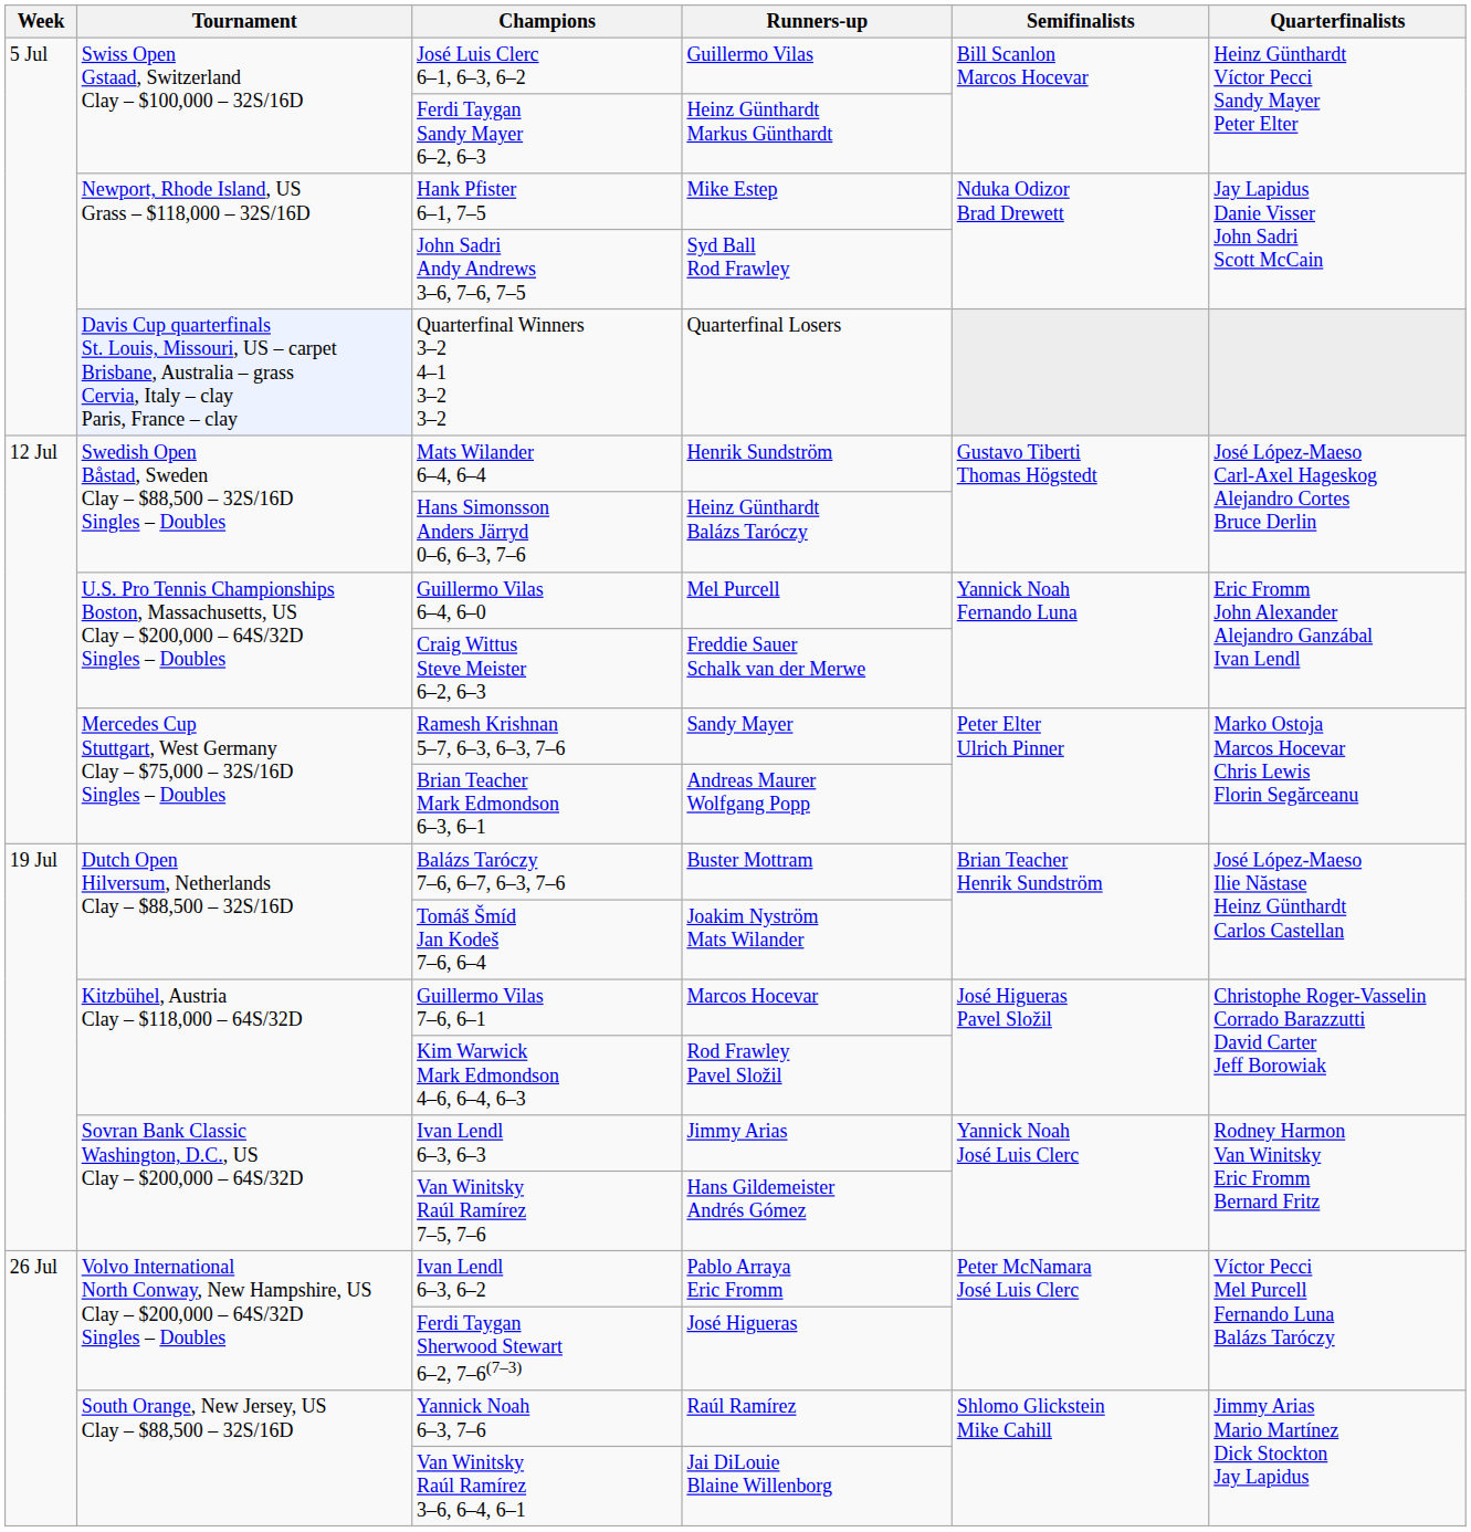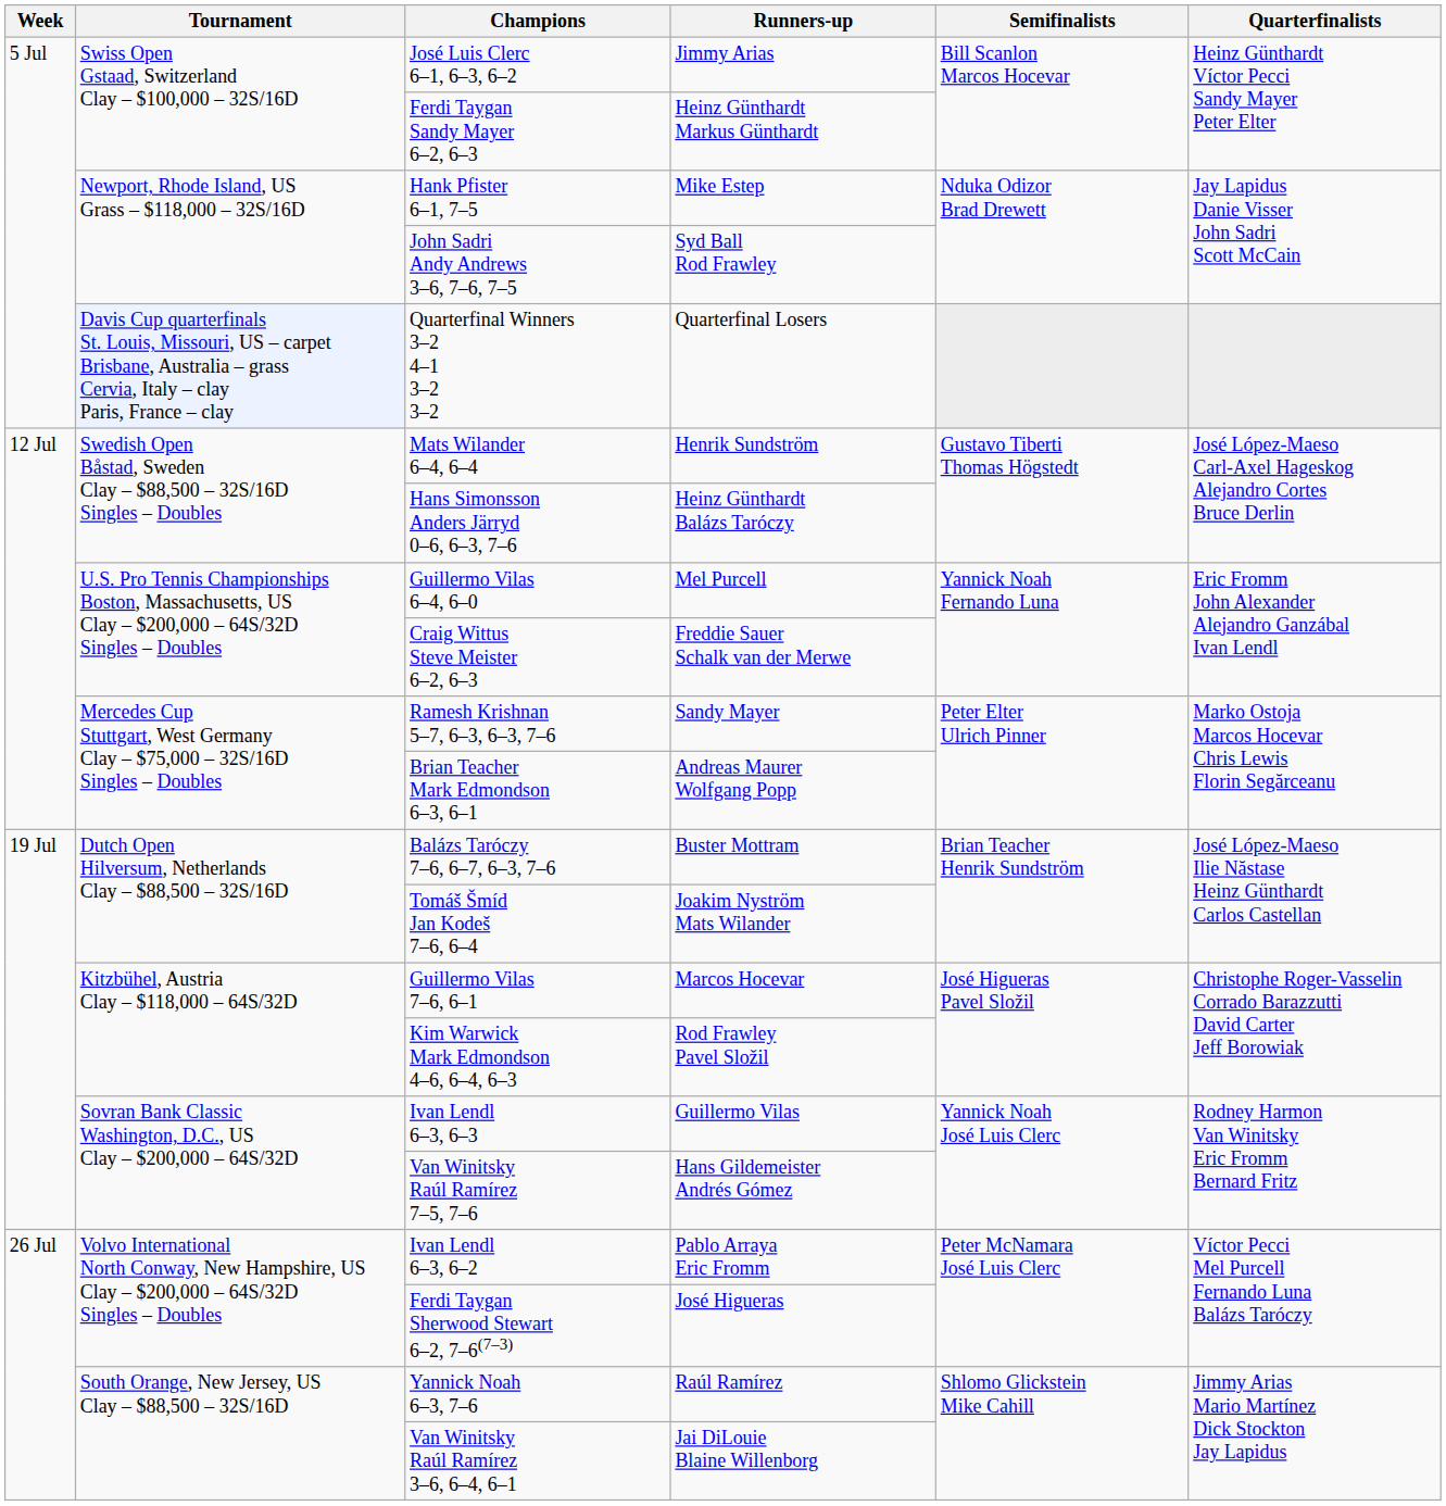José Luis Clerc 6–1, 6–3, 6–2 | Runners-up: Guillermo Vilas -> Jimmy Arias
Ivan Lendl 6–3, 6–3 | Runners-up: Jimmy Arias -> Guillermo Vilas
